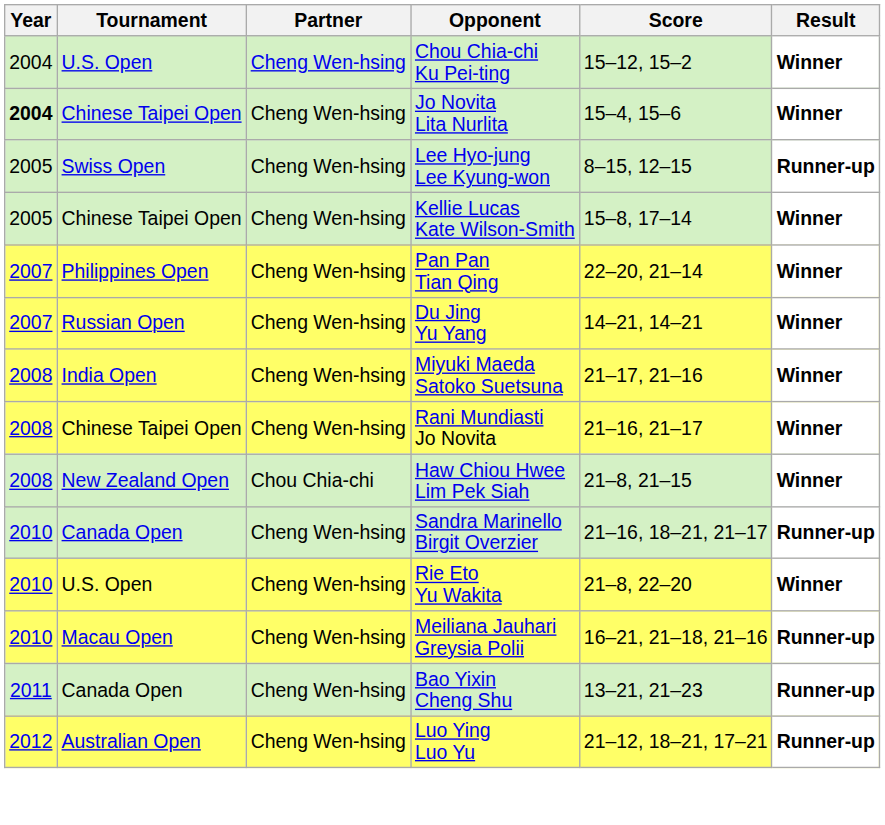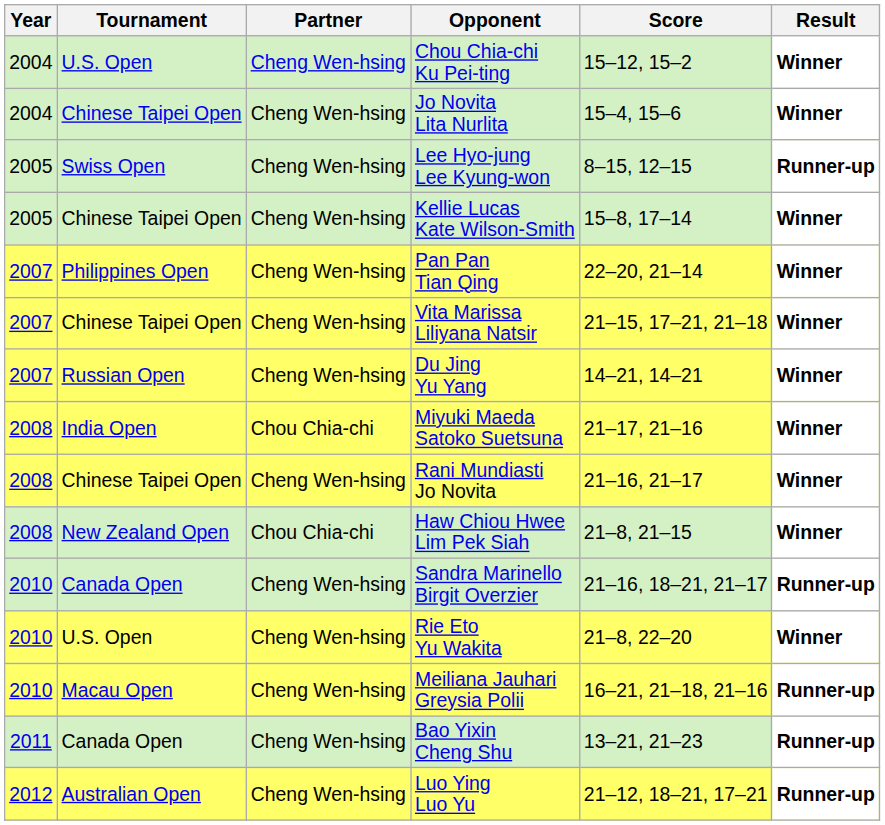Jo Novita Lita Nurlita | Year: bold -> normal
+ row: 2007 | Chinese Taipei Open | Cheng Wen-hsing | Vita Marissa Liliyana Natsir | 21–15, 17–21, 21–18 | Winner
Miyuki Maeda Satoko Suetsuna | Partner: Cheng Wen-hsing -> Chou Chia-chi
